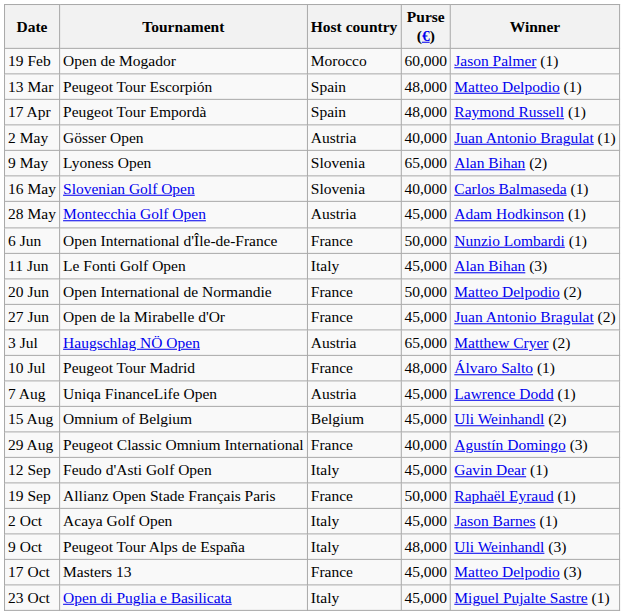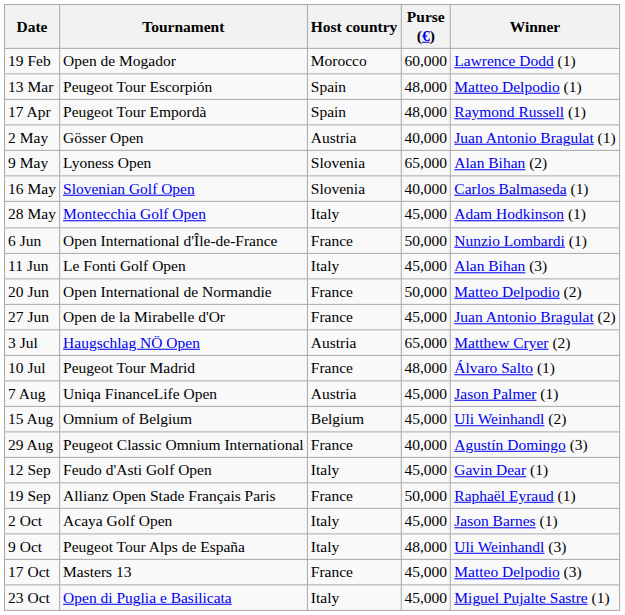19 Feb | Winner: Jason Palmer (1) -> Lawrence Dodd (1)
28 May | Host country: Austria -> Italy
7 Aug | Winner: Lawrence Dodd (1) -> Jason Palmer (1)
